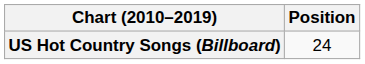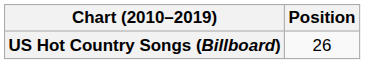US Hot Country Songs (Billboard) | Position: 24 -> 26
